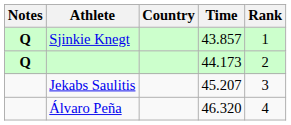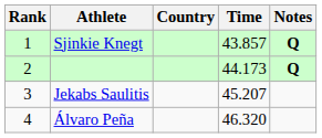columns swapped: Rank <-> Notes
